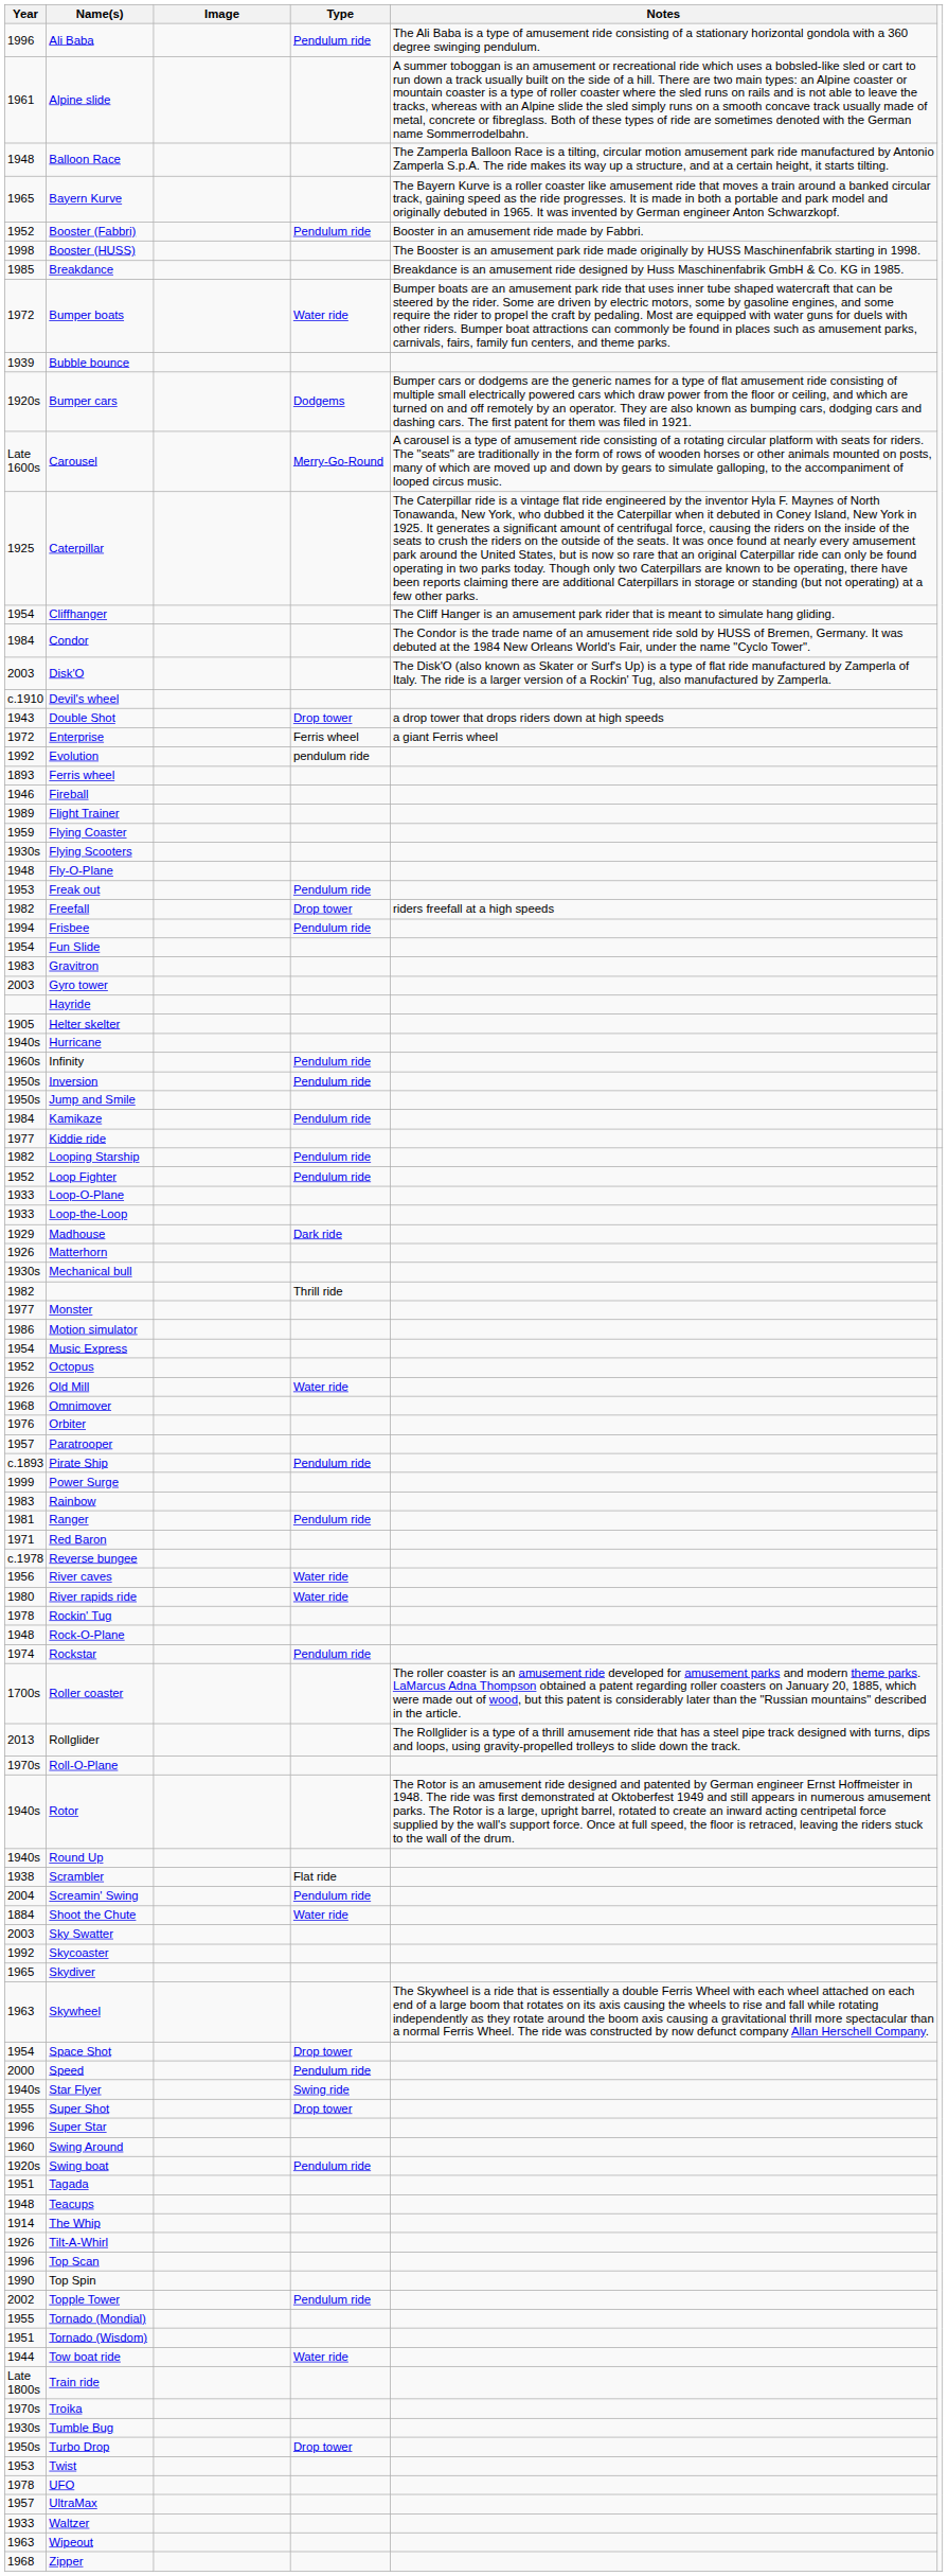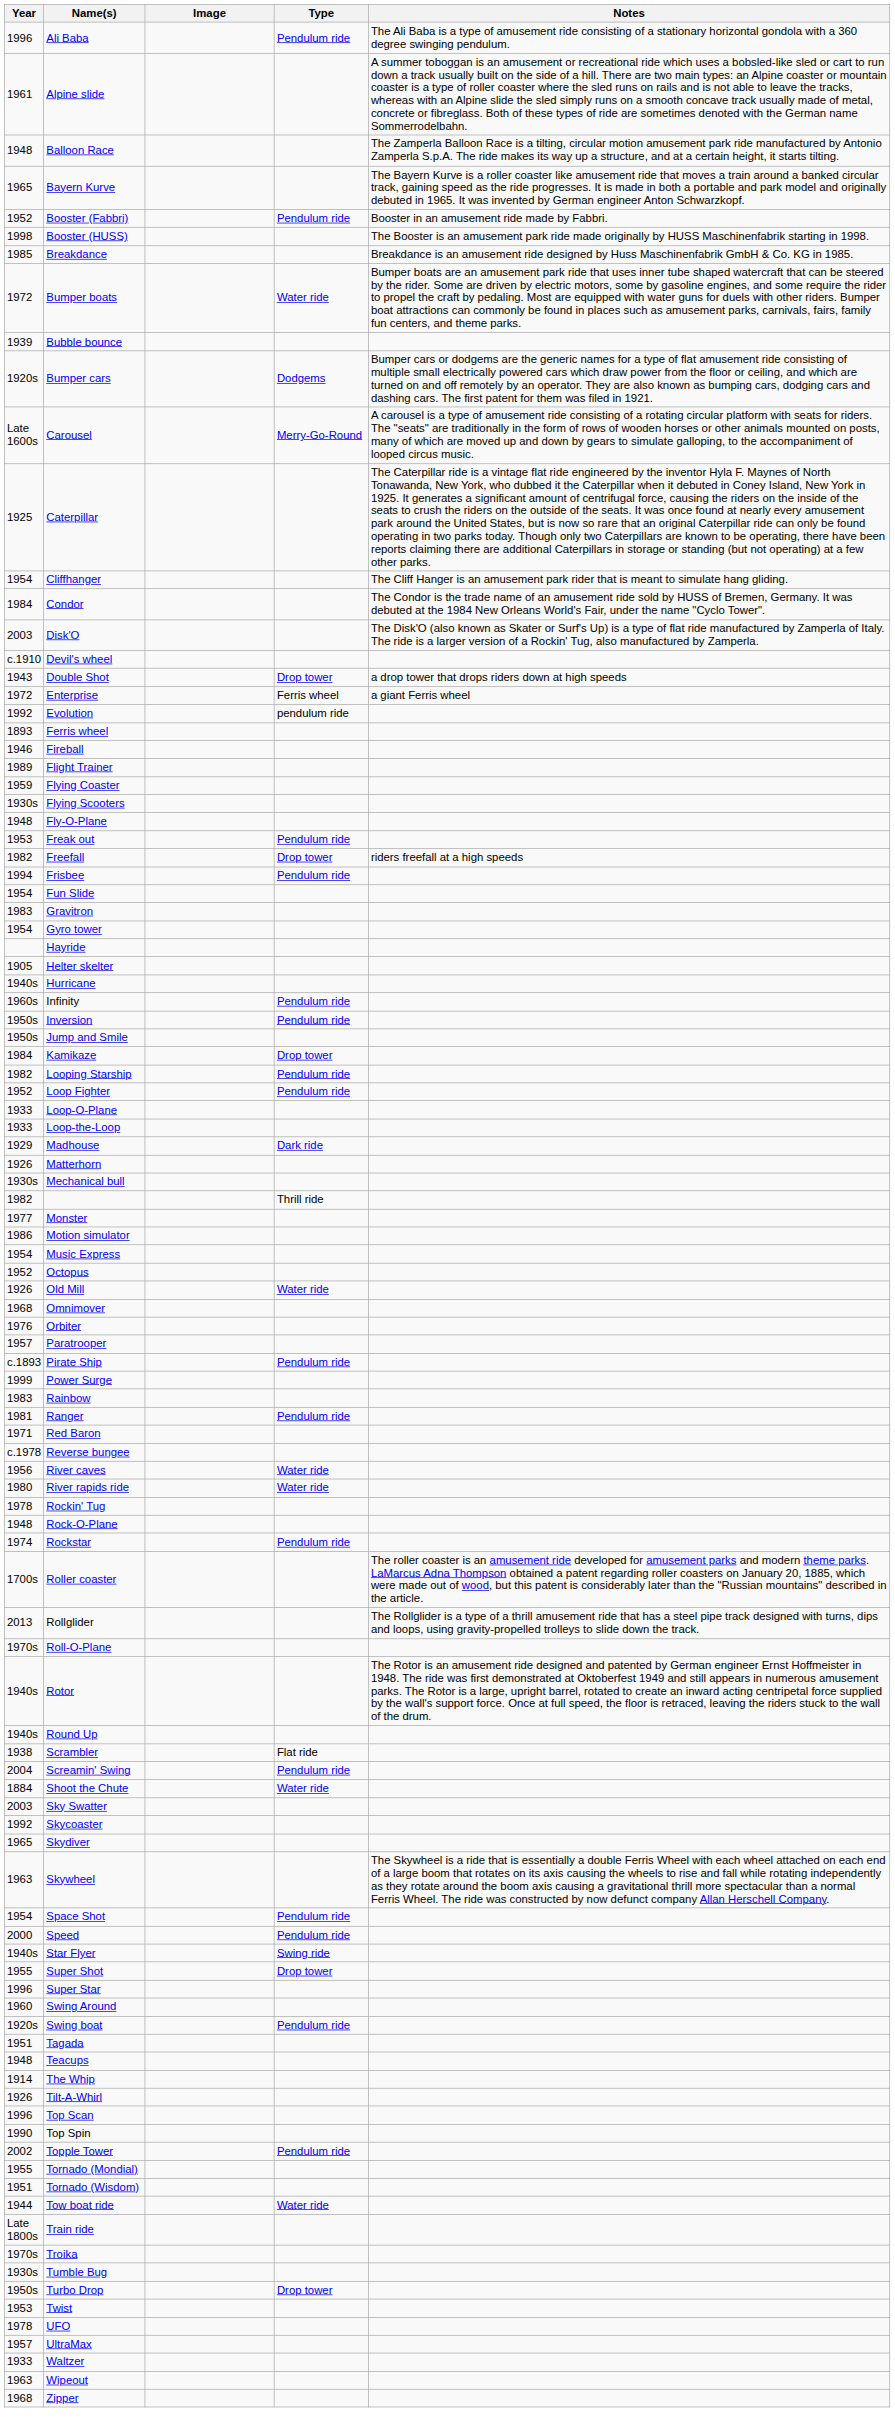Gyro tower | Year: 2003 -> 1954
Kamikaze | Type: Pendulum ride -> Drop tower
- row: 1977 | Kiddie ride
Space Shot | Type: Drop tower -> Pendulum ride
